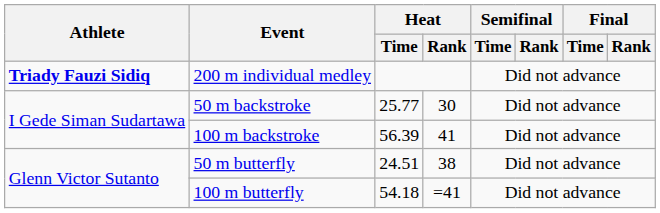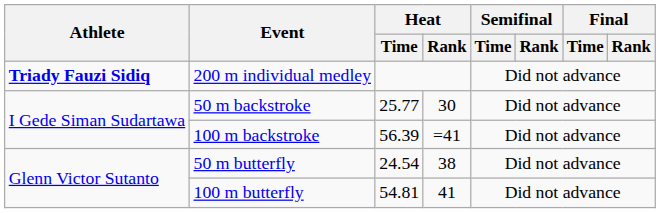100 m backstroke | Heat / Rank: 41 -> =41
50 m butterfly | Heat / Time: 24.51 -> 24.54
100 m butterfly | Heat / Time: 54.18 -> 54.81
100 m butterfly | Heat / Rank: =41 -> 41
